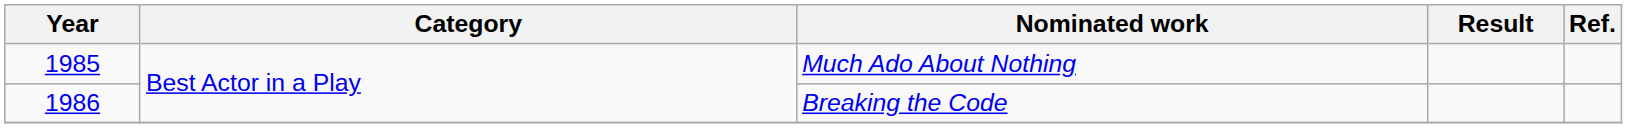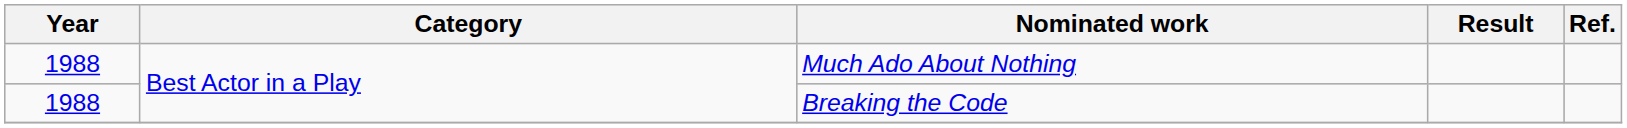Much Ado About Nothing | Year: 1985 -> 1988
Breaking the Code | Year: 1986 -> 1988
